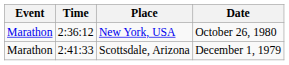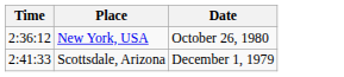- column: Event | Marathon | Marathon
